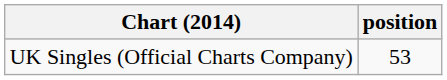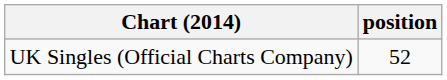UK Singles (Official Charts Company) | position: 53 -> 52
